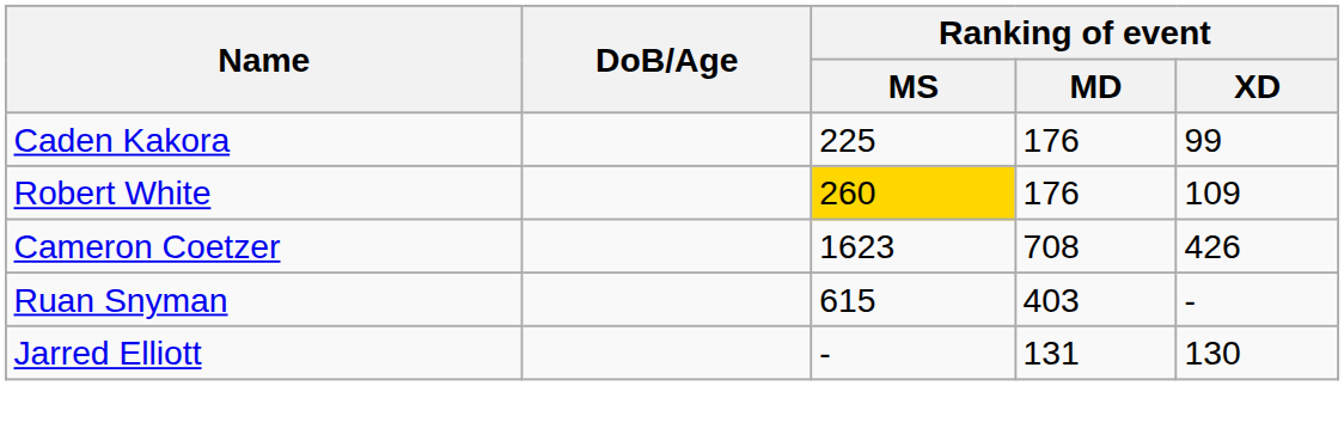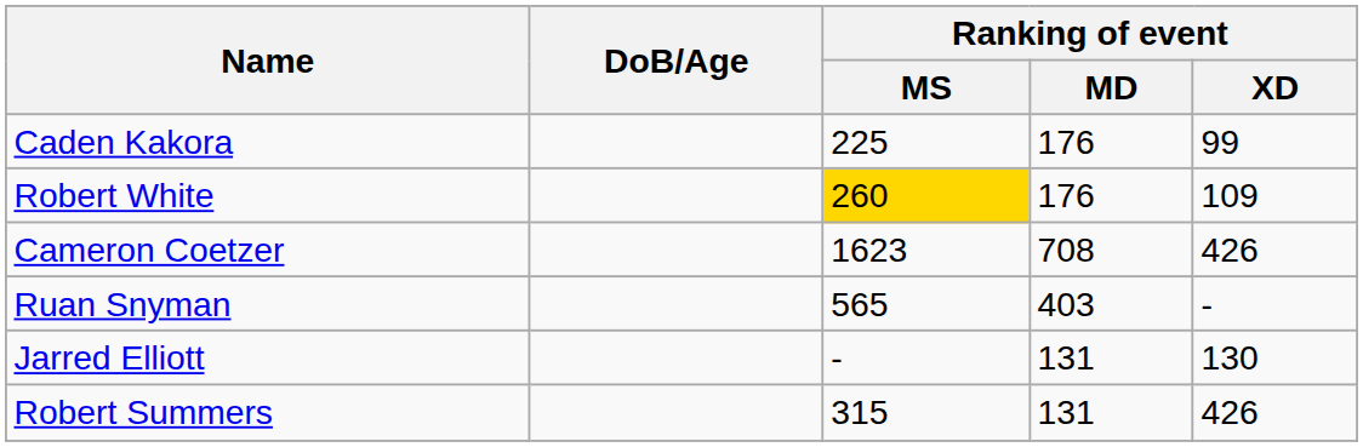Ruan Snyman | Ranking of event / MS: 615 -> 565
+ row: Robert Summers | 315 | 131 | 426
